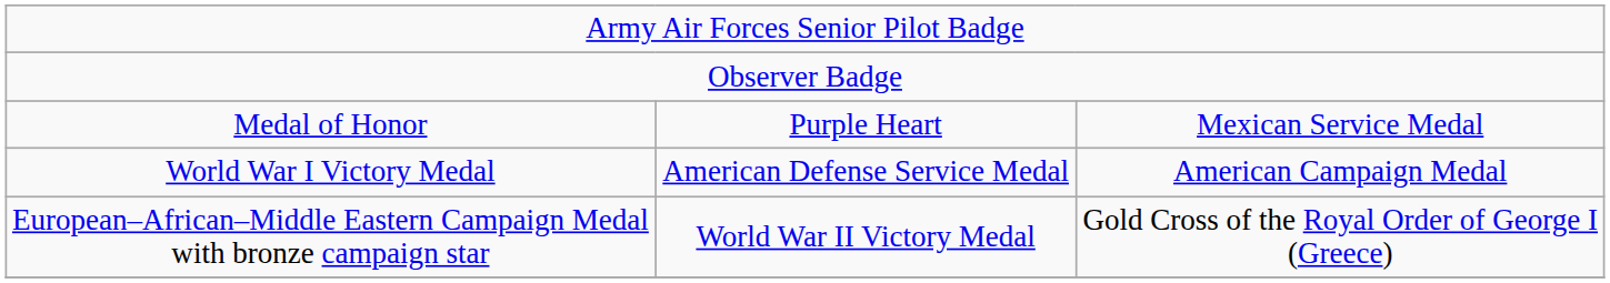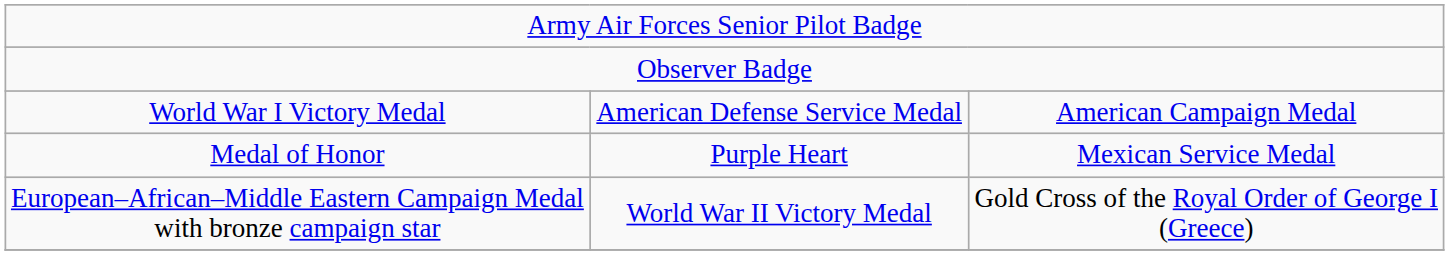rows swapped: Medal of Honor <-> World War I Victory Medal
